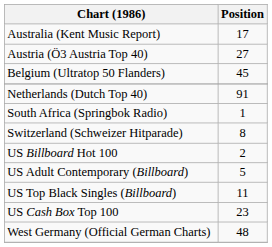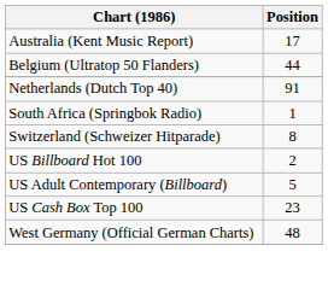- row: Austria (Ö3 Austria Top 40) | 27
Belgium (Ultratop 50 Flanders) | Position: 45 -> 44
- row: US Top Black Singles (Billboard) | 11
